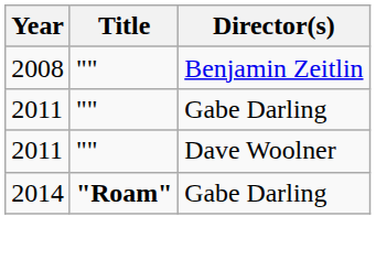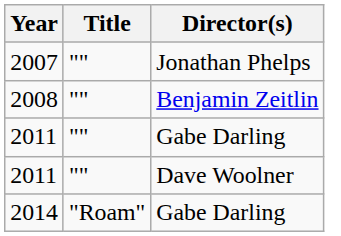+ row: 2007 | "" | Jonathan Phelps
2014 | Title: bold -> normal
